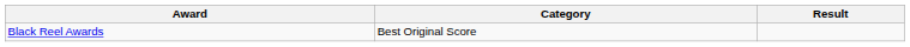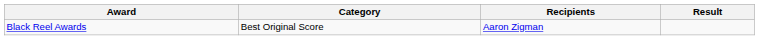+ column: Recipients | Aaron Zigman
